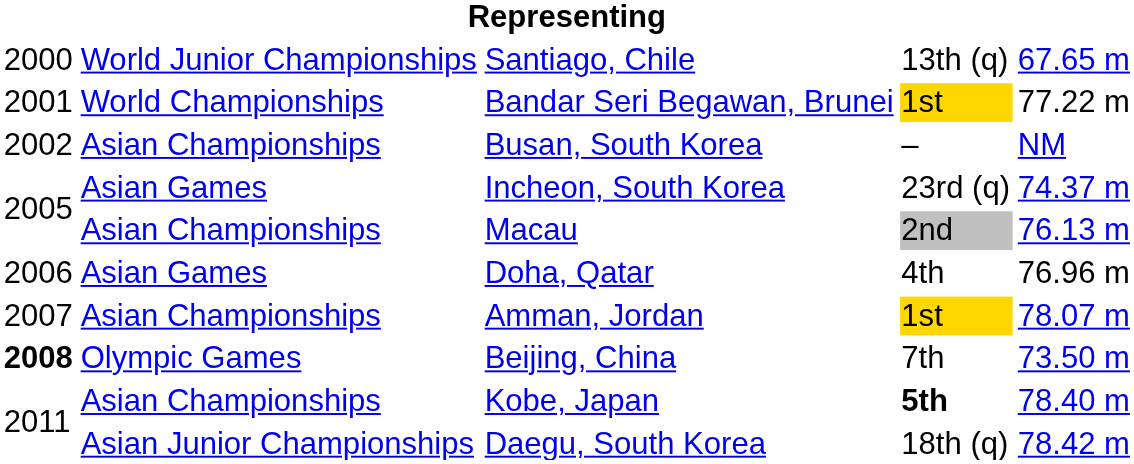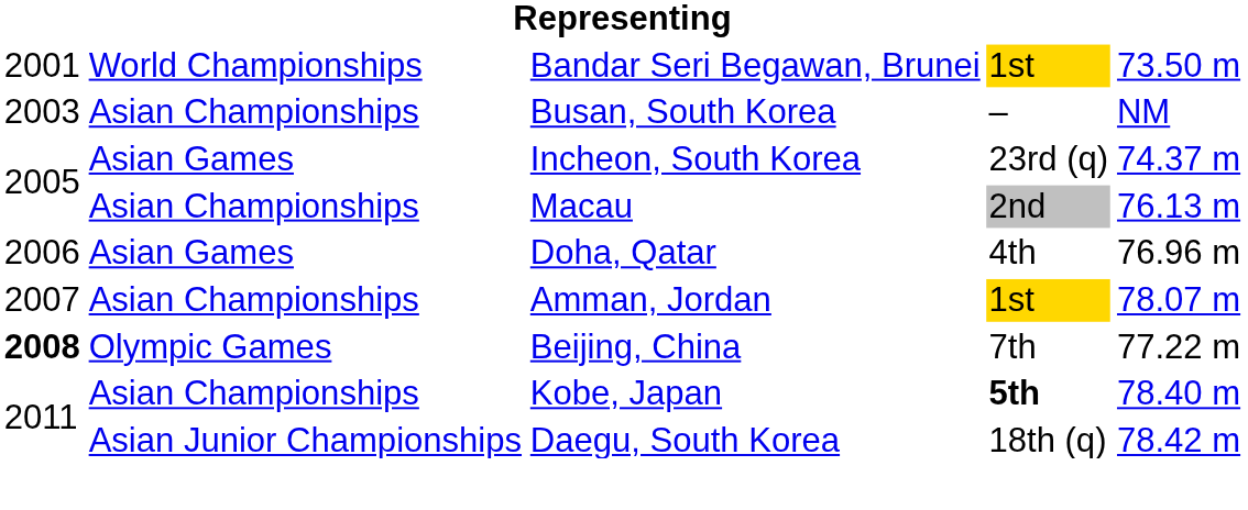- row: 2000 | World Junior Championships | Santiago, Chile | 13th (q) | 67.65 m
Bandar Seri Begawan, Brunei | column 5: 77.22 m -> 73.50 m
Busan, South Korea | column 1: 2002 -> 2003
Beijing, China | column 5: 73.50 m -> 77.22 m
